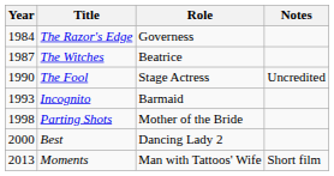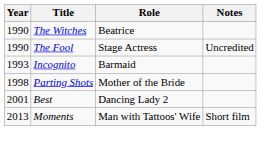- row: 1984 | The Razor's Edge | Governess
The Witches | Year: 1987 -> 1990
Best | Year: 2000 -> 2001
